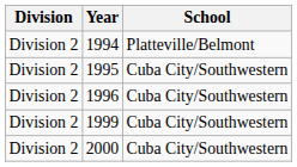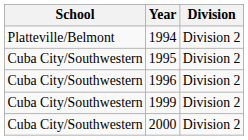columns swapped: School <-> Division
